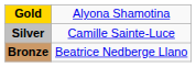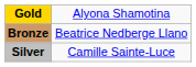rows swapped: Silver <-> Bronze
